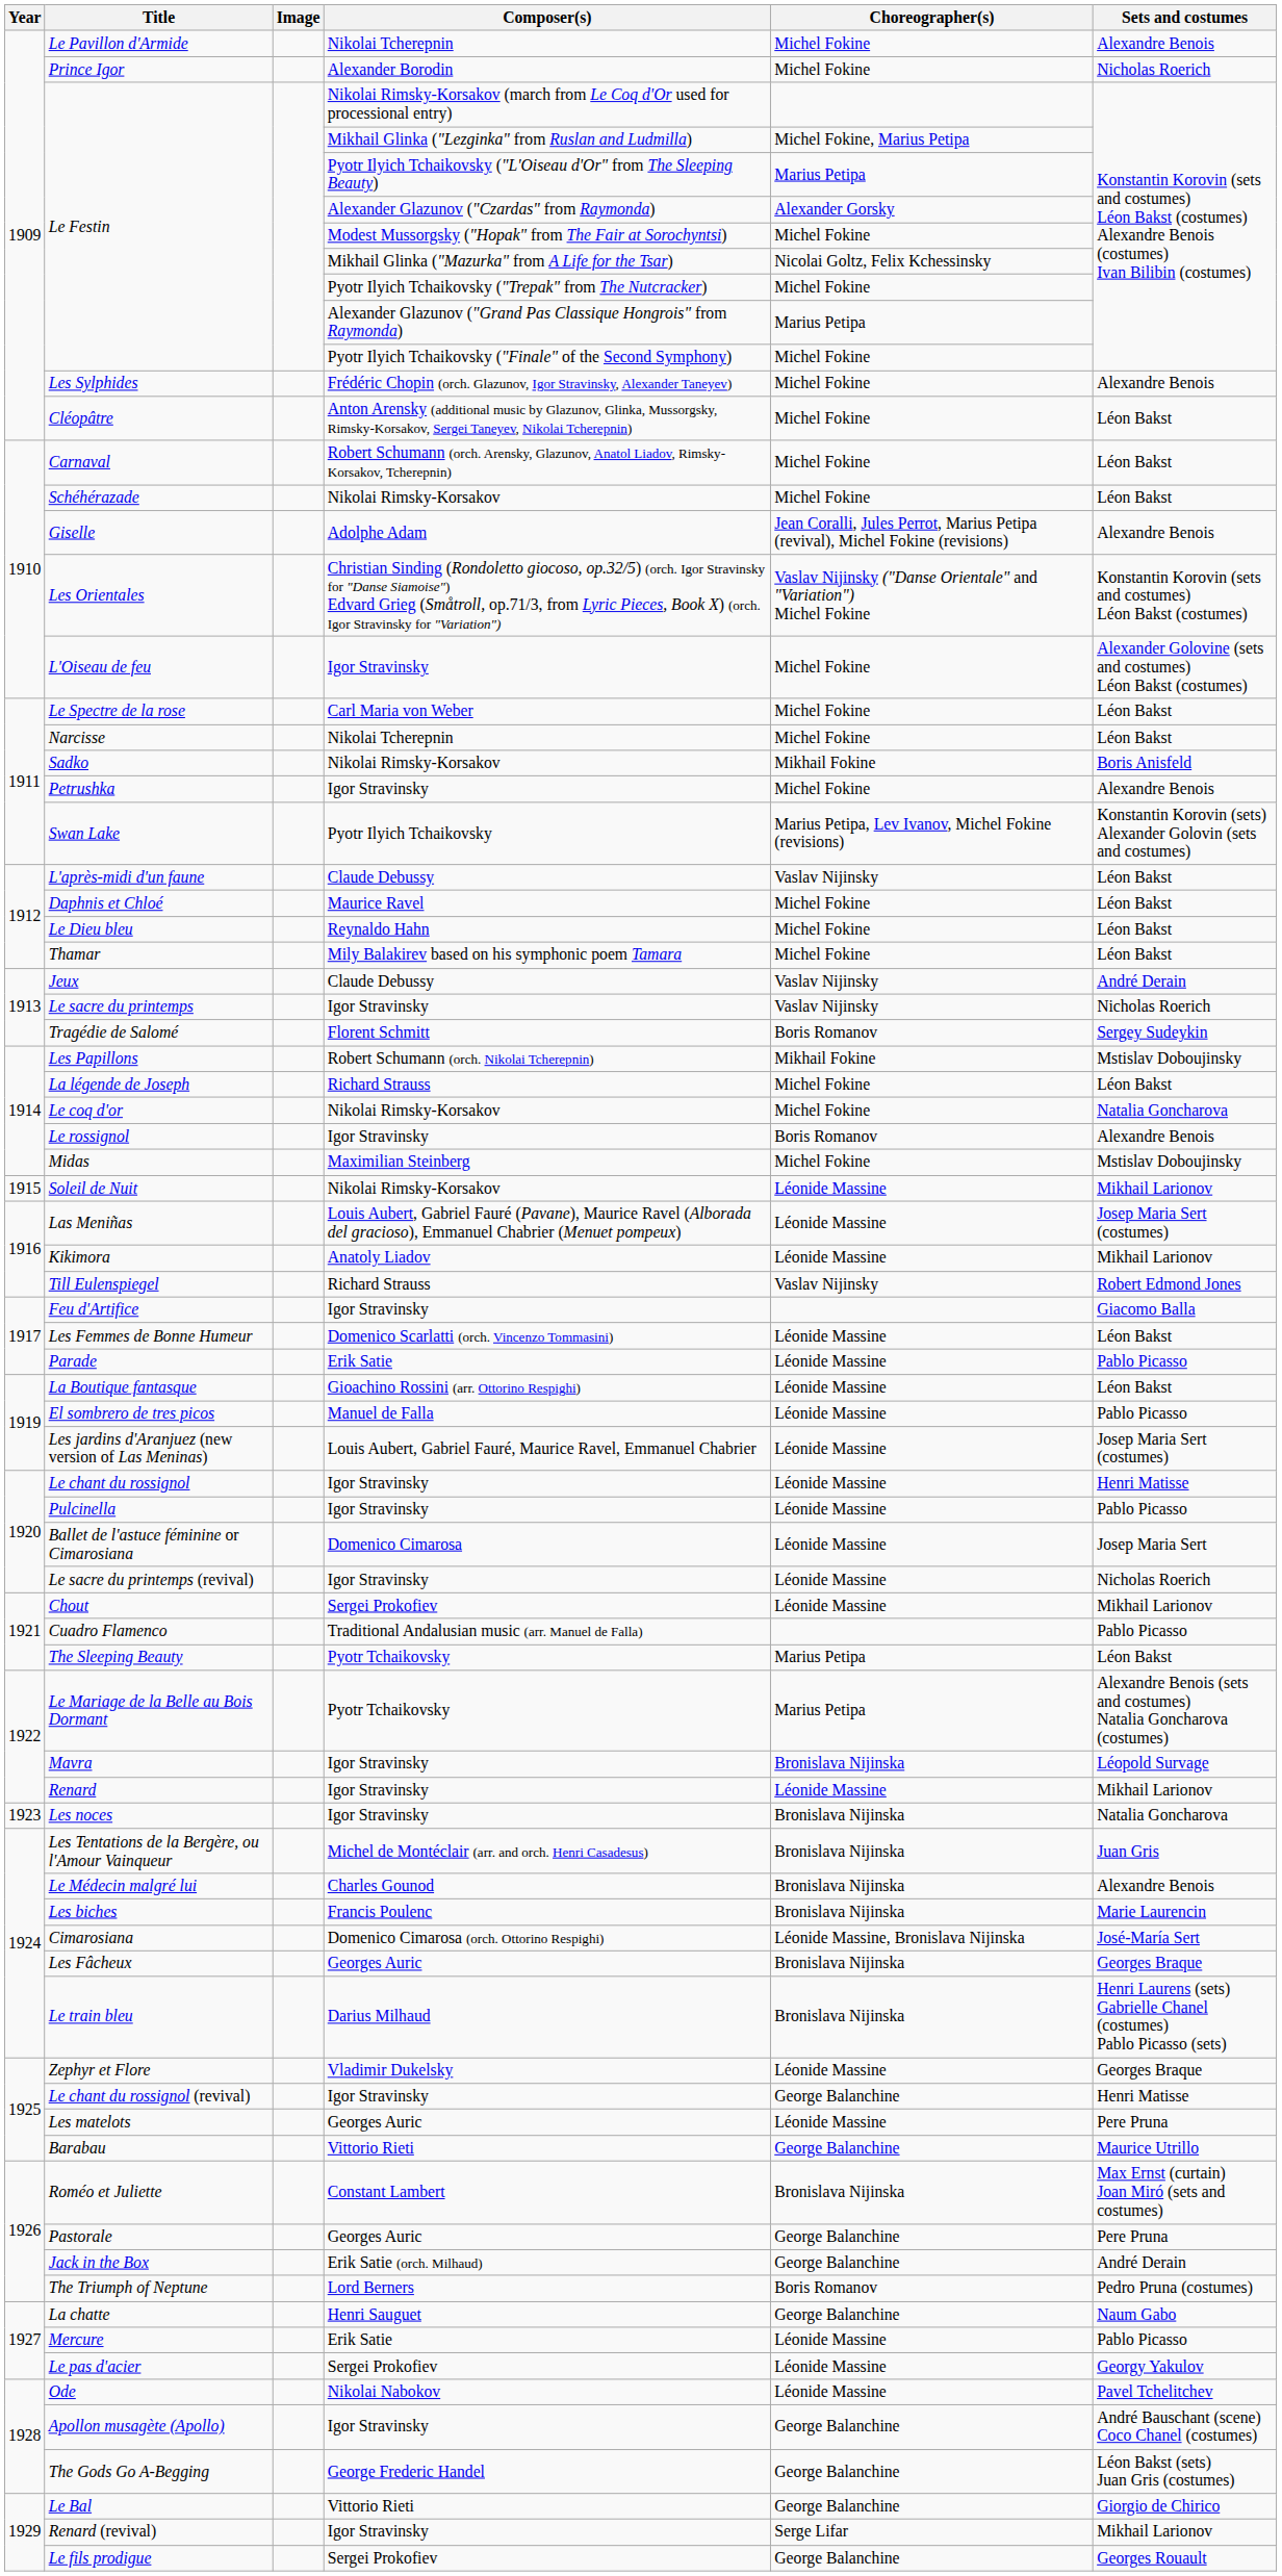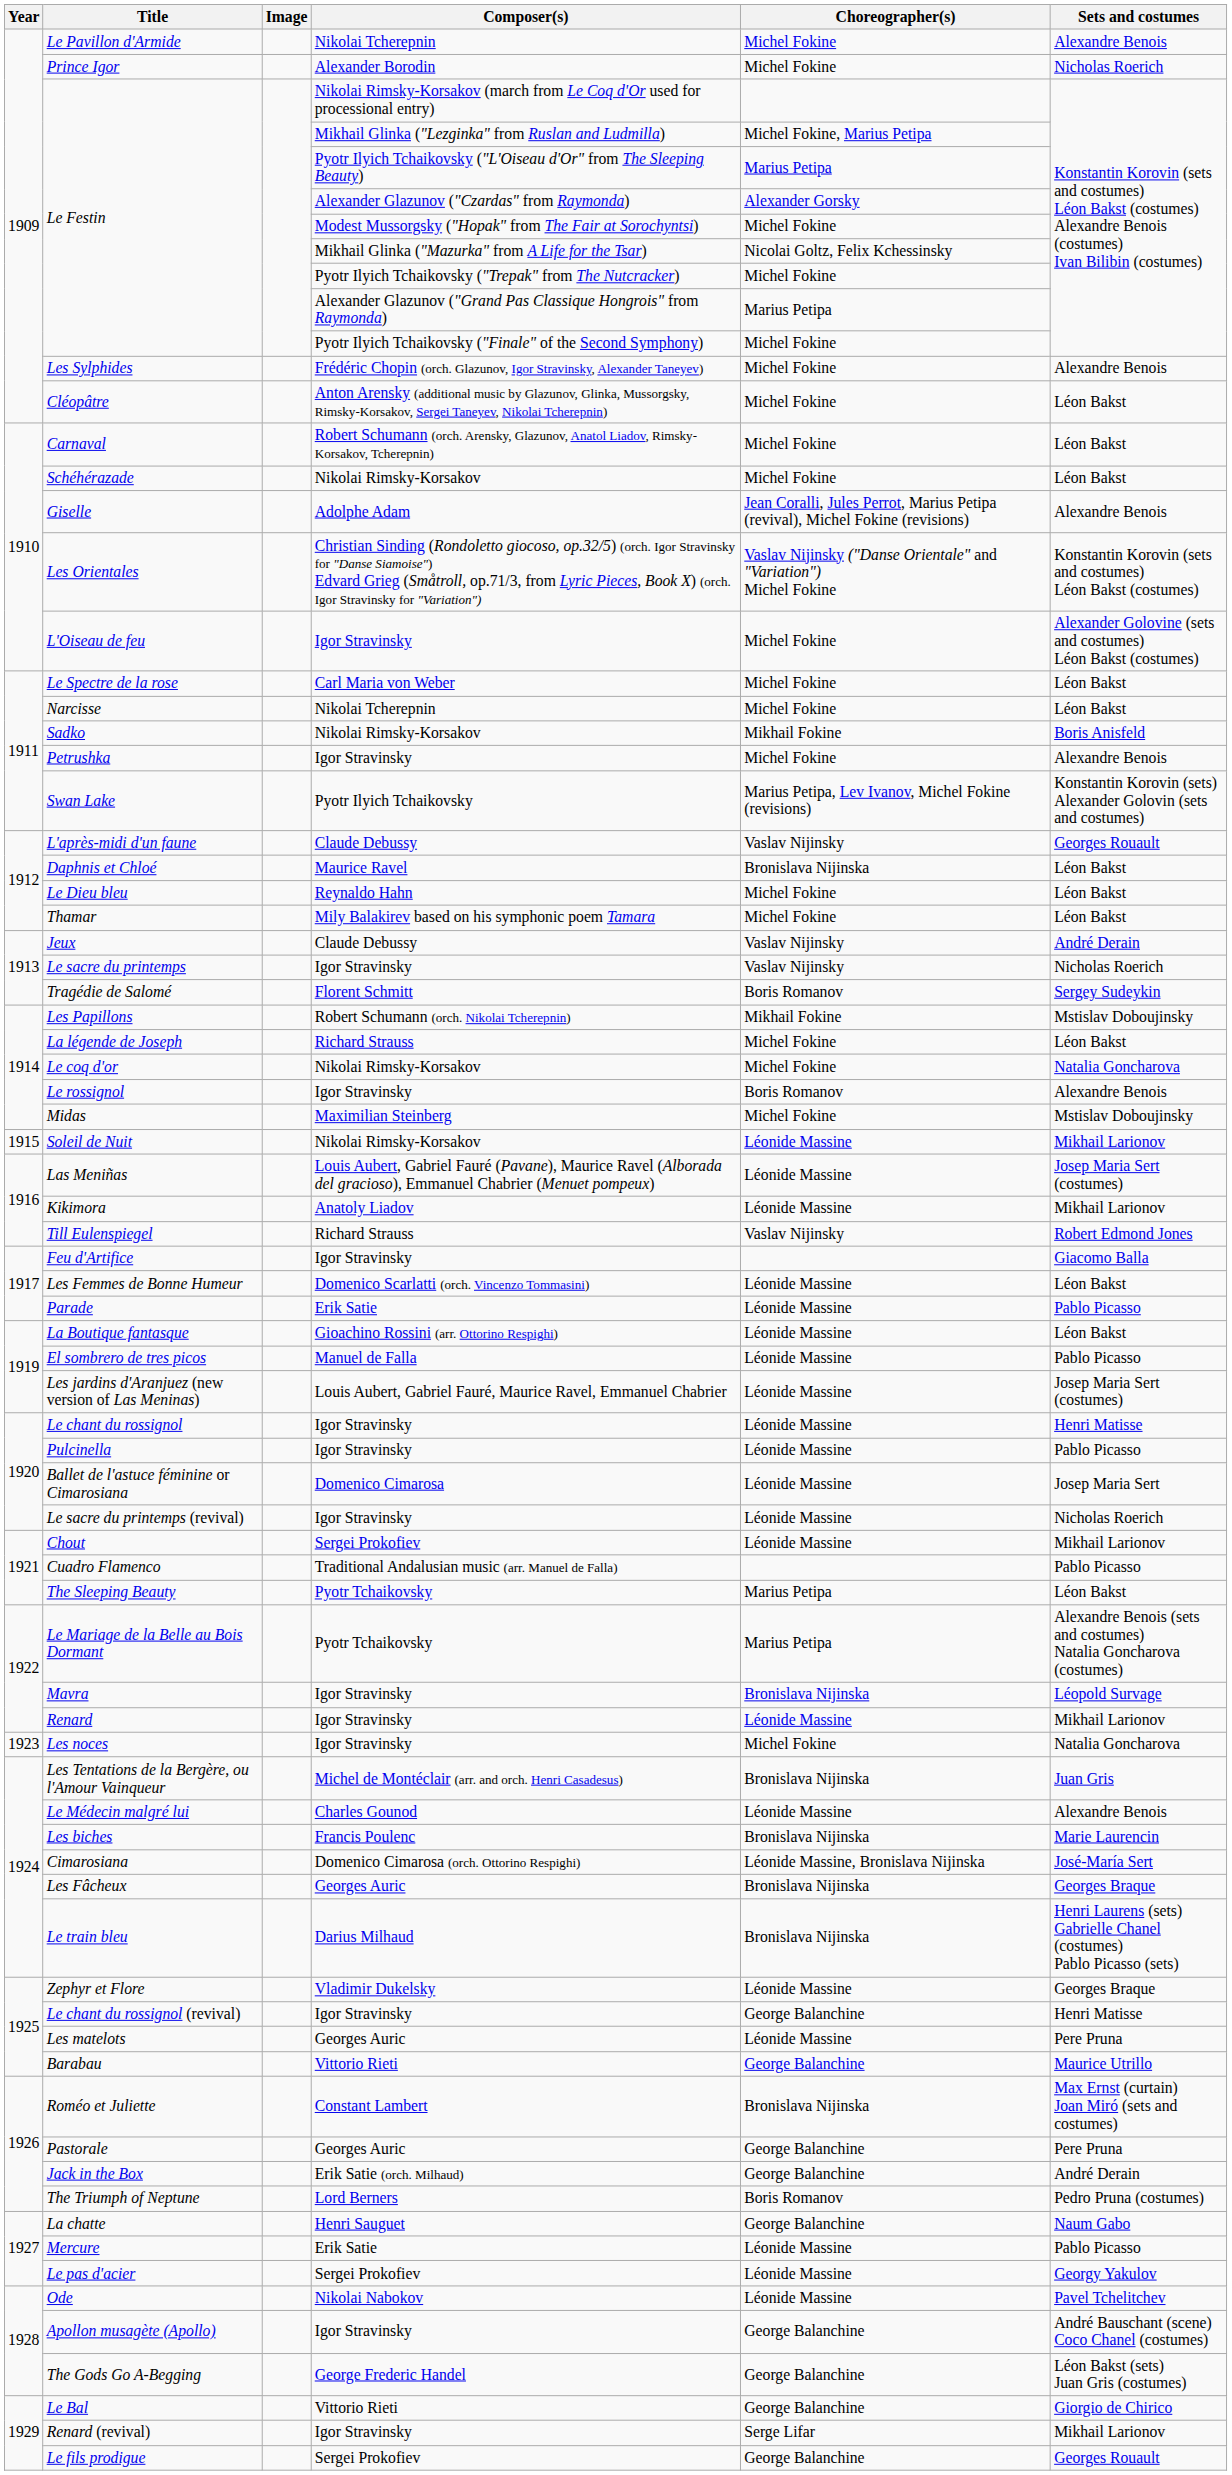L'après-midi d'un faune | Sets and costumes: Léon Bakst -> Georges Rouault
Daphnis et Chloé | Choreographer(s): Michel Fokine -> Bronislava Nijinska
Les noces | Choreographer(s): Bronislava Nijinska -> Michel Fokine
Le Médecin malgré lui | Choreographer(s): Bronislava Nijinska -> Léonide Massine
